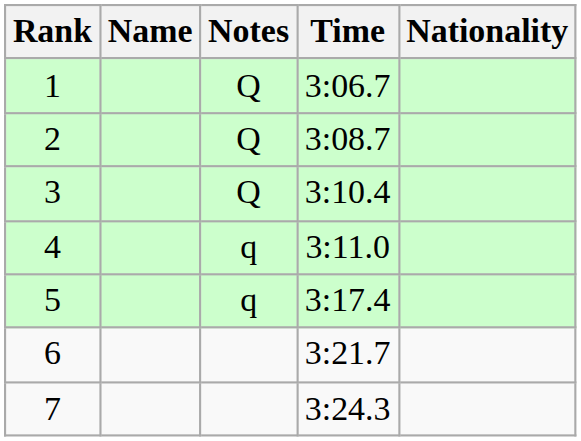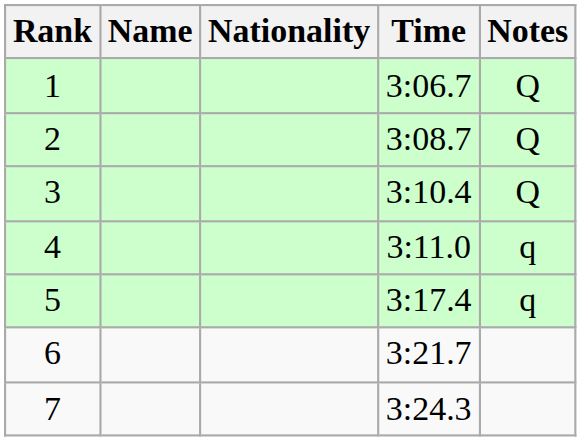columns swapped: Nationality <-> Notes
